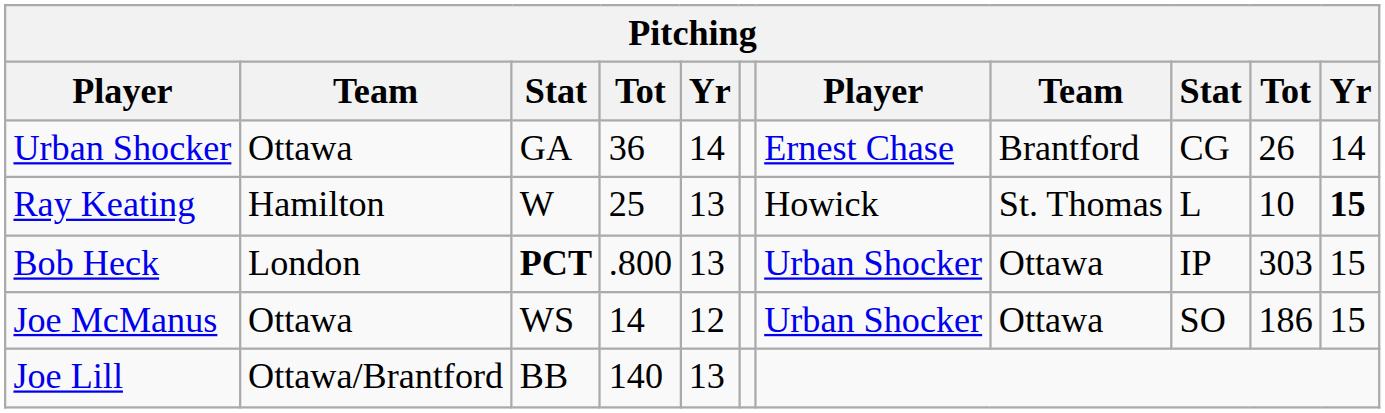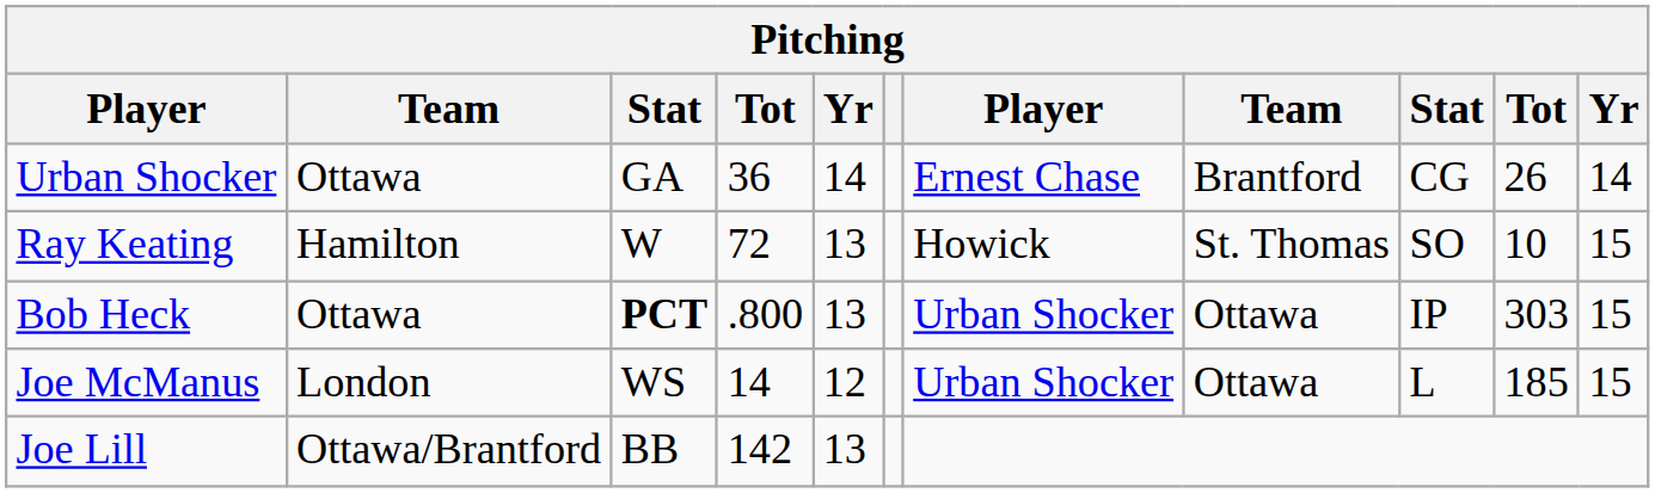Ray Keating | column 4: 25 -> 72
Ray Keating | column 9: L -> SO
Ray Keating | column 11: bold -> normal
Bob Heck | column 2: London -> Ottawa
Joe McManus | column 2: Ottawa -> London
Joe McManus | column 9: SO -> L
Joe McManus | column 10: 186 -> 185
Joe Lill | column 4: 140 -> 142
